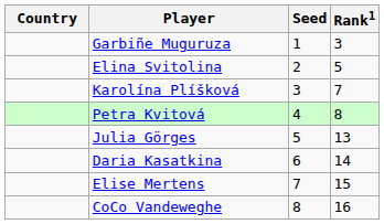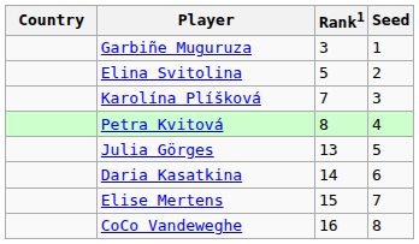columns swapped: Rank1 <-> Seed
